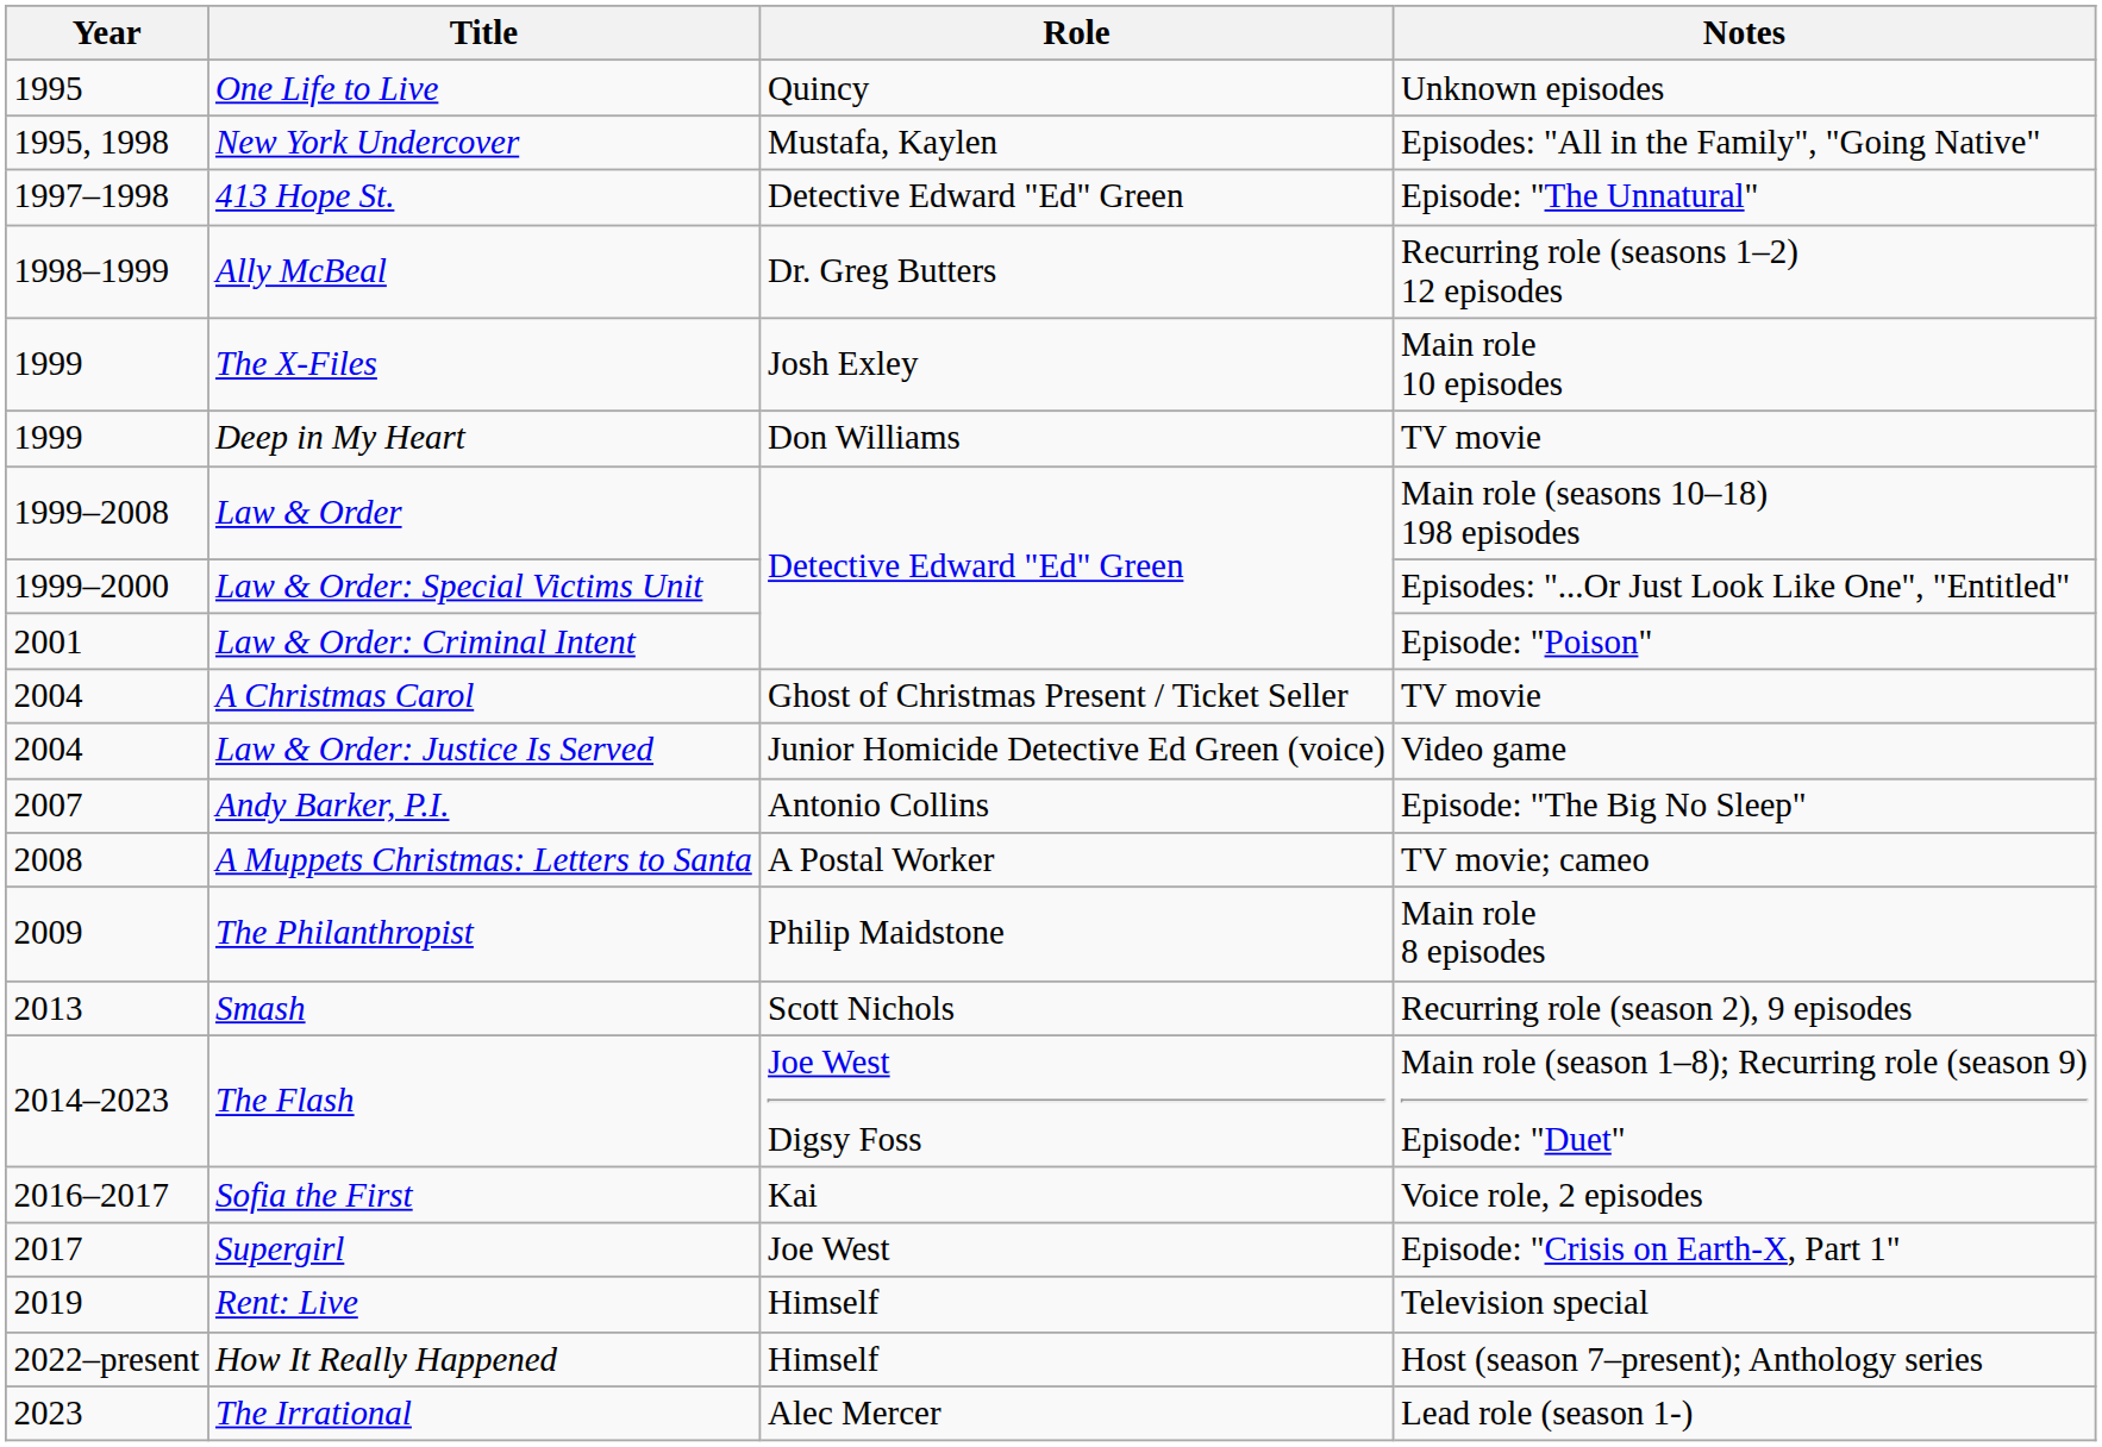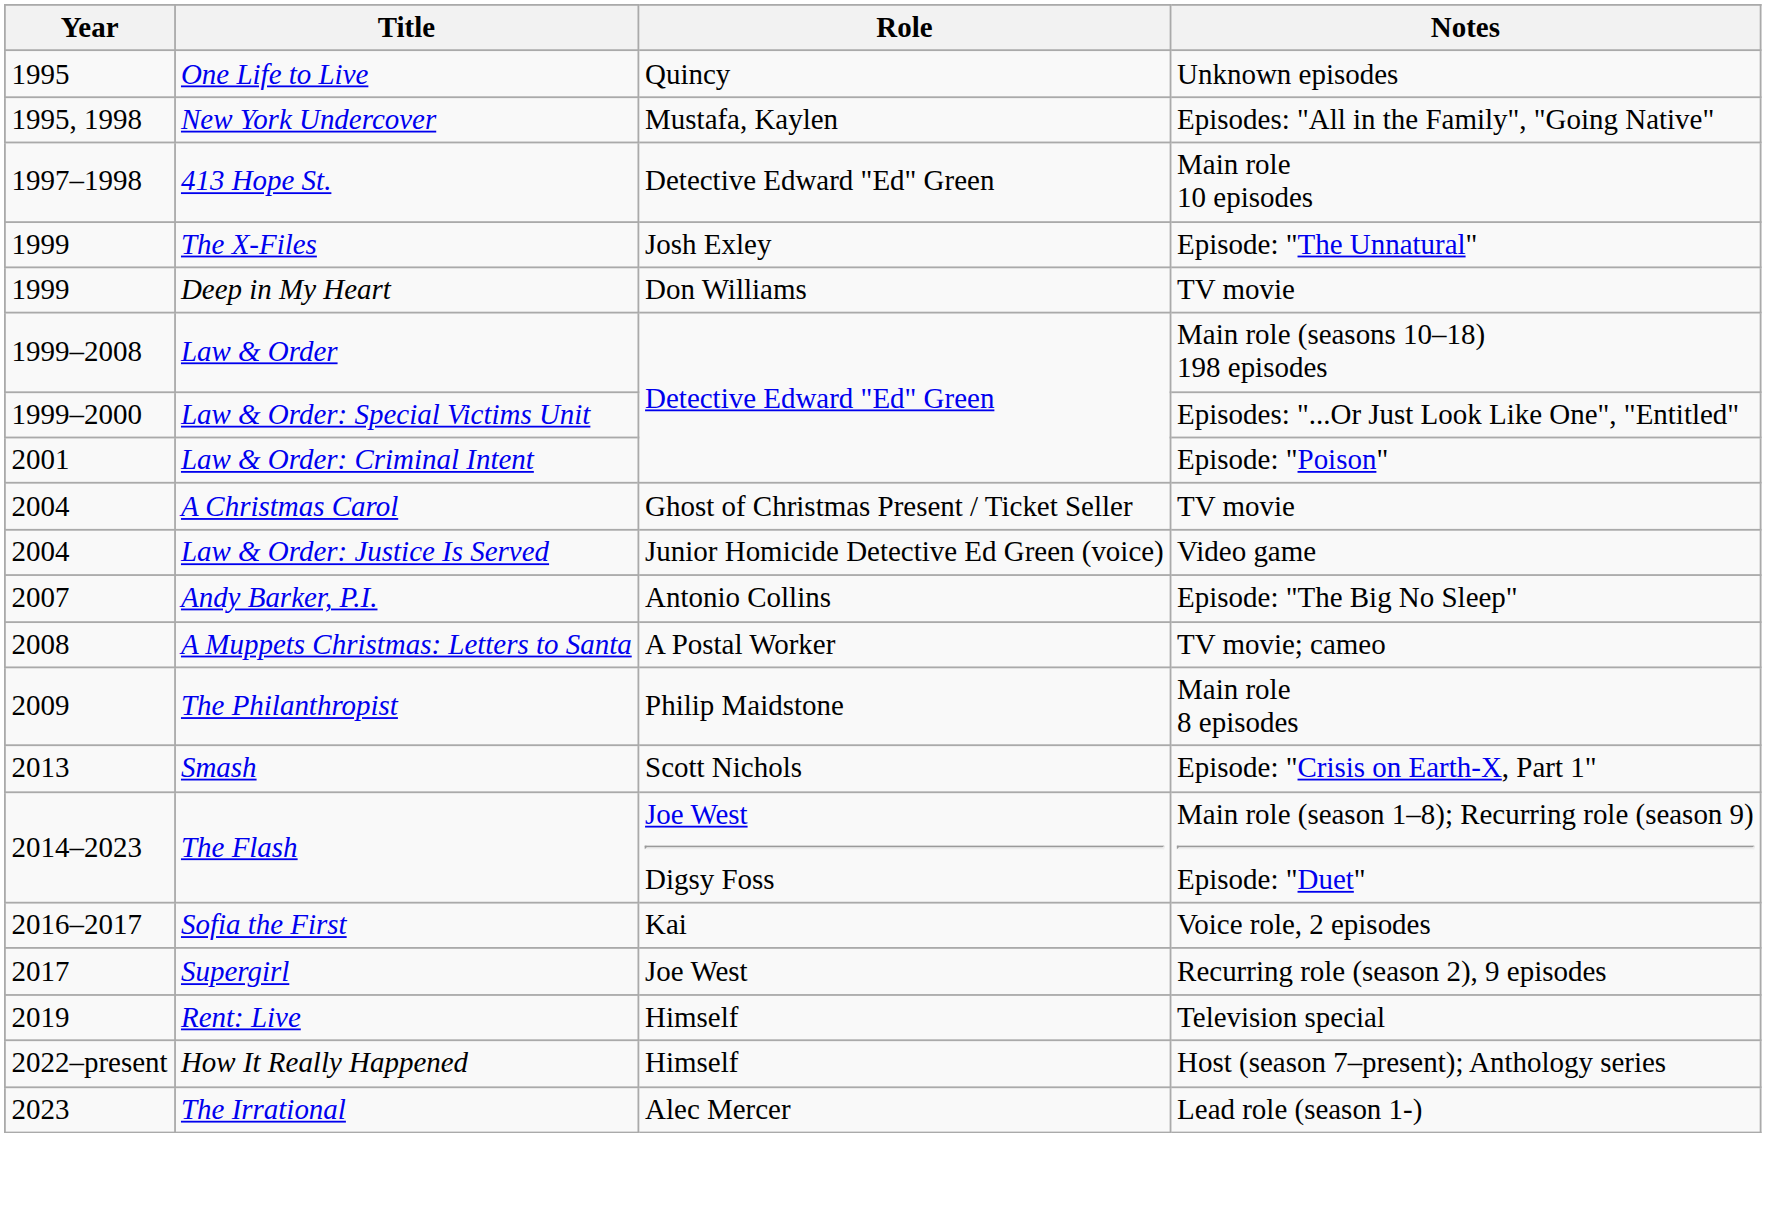413 Hope St. | Notes: Episode: "The Unnatural" -> Main role 10 episodes
- row: 1998–1999 | Ally McBeal | Dr. Greg Butters | Recurring role (seasons 1–2) 12 episodes
The X-Files | Notes: Main role 10 episodes -> Episode: "The Unnatural"
Smash | Notes: Recurring role (season 2), 9 episodes -> Episode: "Crisis on Earth-X, Part 1"
Supergirl | Notes: Episode: "Crisis on Earth-X, Part 1" -> Recurring role (season 2), 9 episodes
